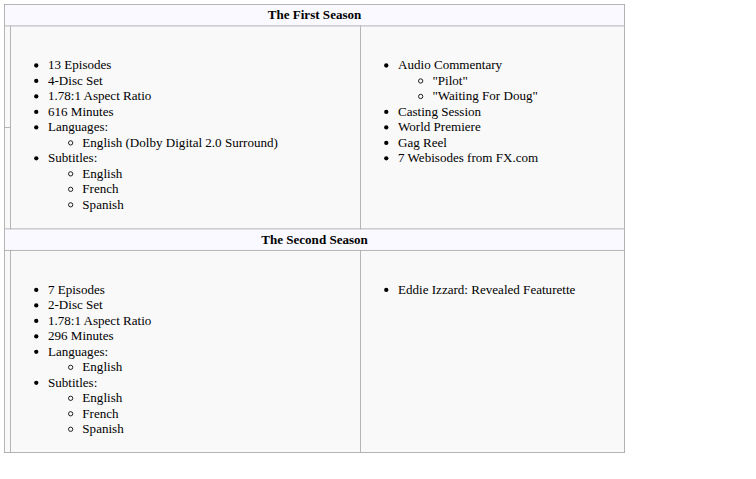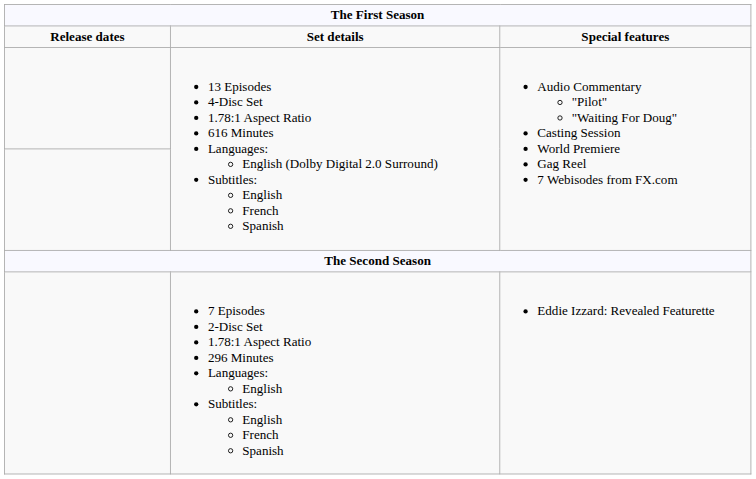+ row: Release dates | Set details | Special features
